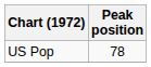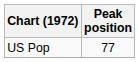US Pop | Peak position: 78 -> 77
